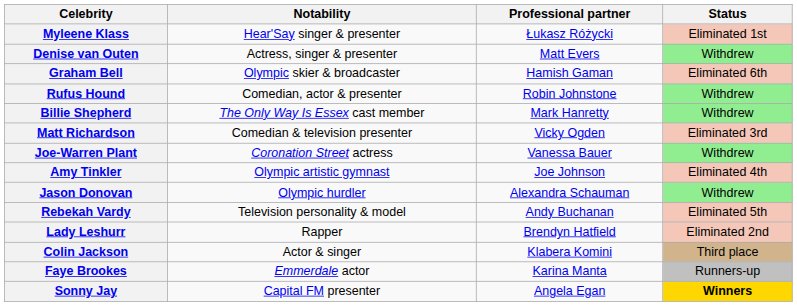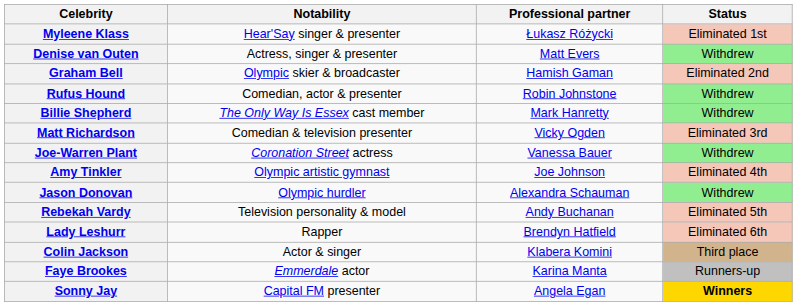Graham Bell | Status: Eliminated 6th -> Eliminated 2nd
Lady Leshurr | Status: Eliminated 2nd -> Eliminated 6th
